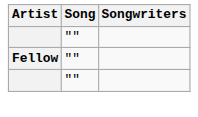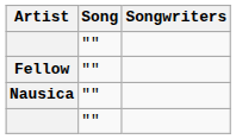+ row: Nausica | ""
